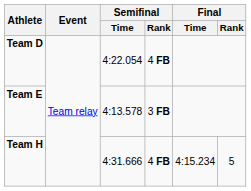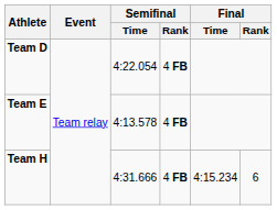Team E | Semifinal / Rank: 3 FB -> 4 FB
Team H | Final / Rank: 5 -> 6
